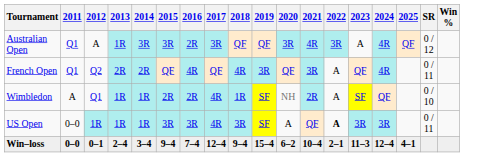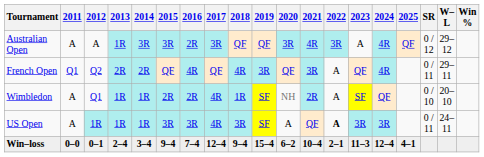+ column: W–L | 29–12 | 29–11 | 20–10 | 24–11
Australian Open | 2011: Q1 -> A
US Open | 2011: 0–0 -> A
